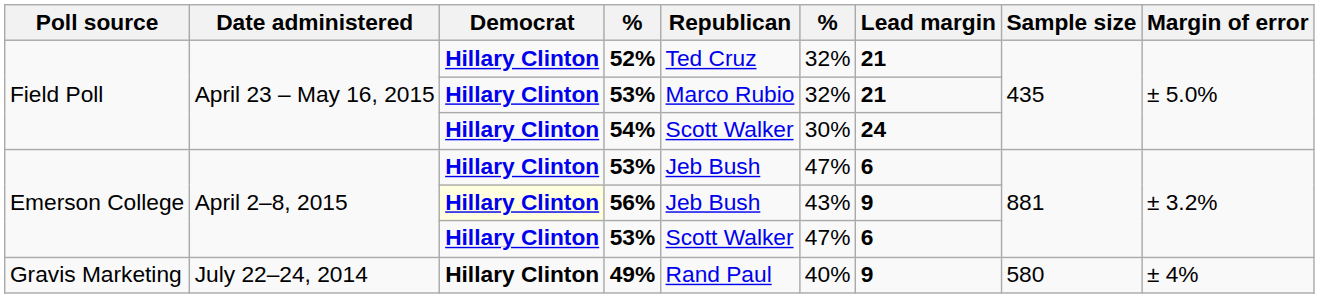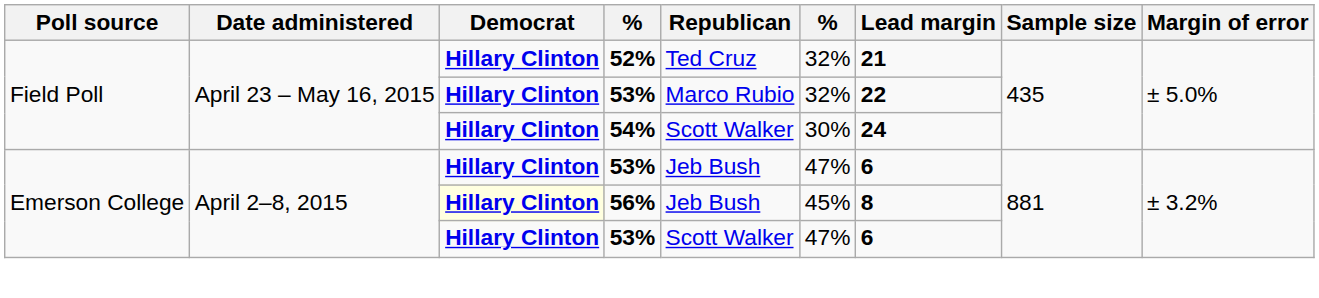Field Poll / 53% | Lead margin: 21 -> 22
56% | column 6: 43% -> 45%
56% | Lead margin: 9 -> 8
- row: Gravis Marketing | July 22–24, 2014 | Hillary Clinton | 49% | Rand Paul | 40% | 9 | 580 | ± 4%
